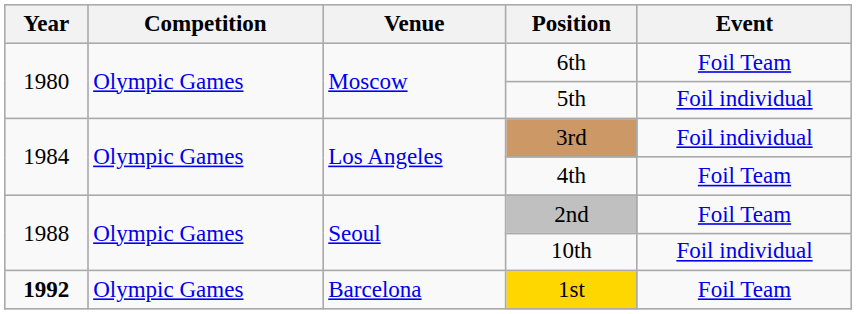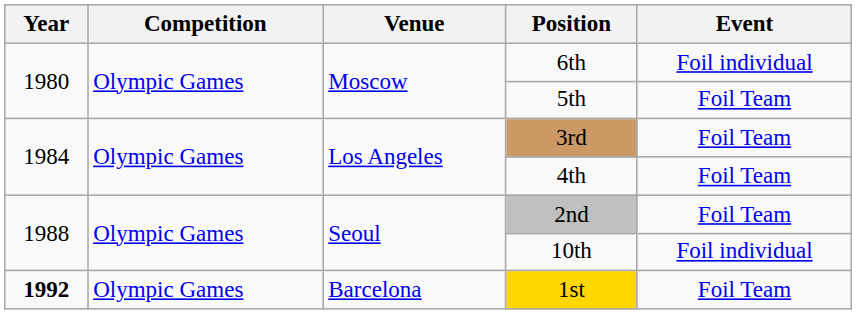6th | Event: Foil Team -> Foil individual
5th | Event: Foil individual -> Foil Team
3rd | Event: Foil individual -> Foil Team
